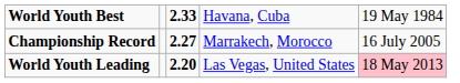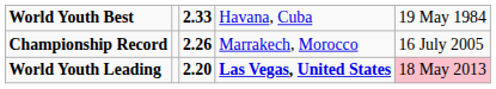Championship Record | column 3: 2.27 -> 2.26
World Youth Leading | column 4: normal -> bold
